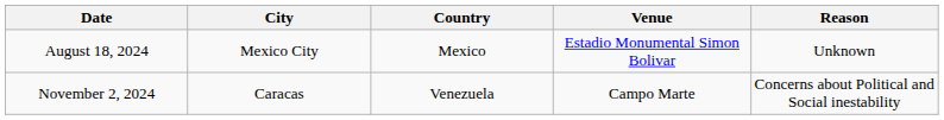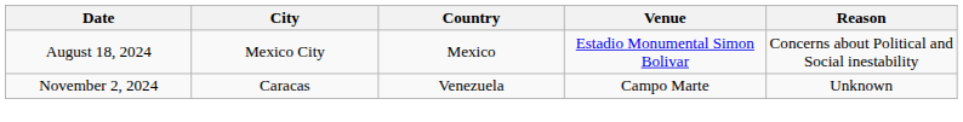August 18, 2024 | Reason: Unknown -> Concerns about Political and Social inestability
November 2, 2024 | Reason: Concerns about Political and Social inestability -> Unknown
